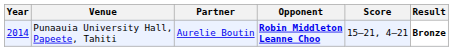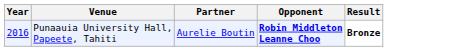- column: Score | 15–21, 4–21
Punaauia University Hall, Papeete, Tahiti | Year: 2014 -> 2016
